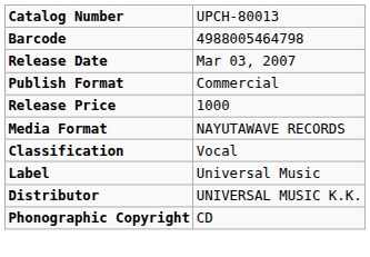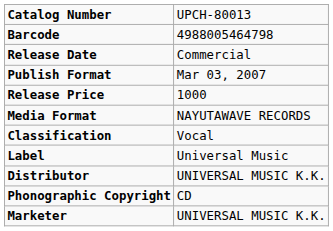Release Date | column 2: Mar 03, 2007 -> Commercial
Publish Format | column 2: Commercial -> Mar 03, 2007
+ row: Marketer | UNIVERSAL MUSIC K.K.
